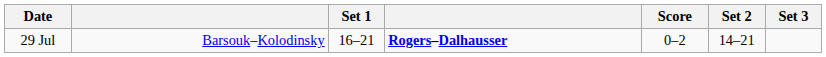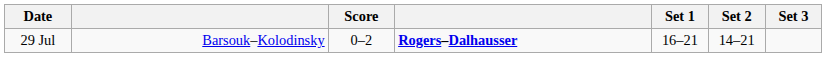columns swapped: Score <-> Set 1
